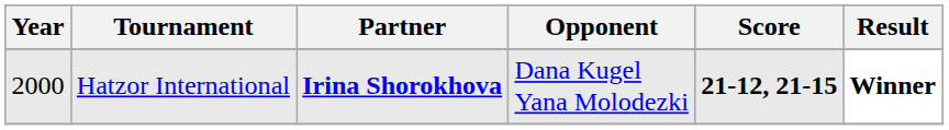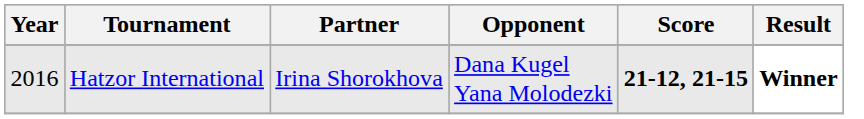Hatzor International | Year: 2000 -> 2016
Hatzor International | Partner: bold -> normal
